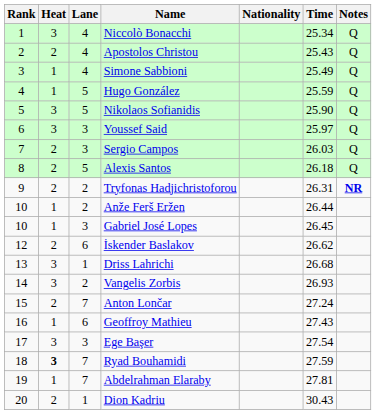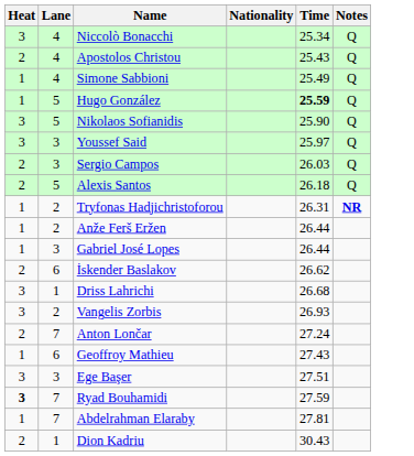- column: Rank | 1 | 2 | 3 | 4 | 5 | 6 | 7 | 8 | 9 | 10 | 10 | 12 | 13 | 14 | 15 | 16 | 17 | 18 | 19 | 20
Hugo González | Time: normal -> bold
Tryfonas Hadjichristoforou | Heat: 2 -> 1
Gabriel José Lopes | Time: 26.45 -> 26.44
Ege Başer | Time: 27.54 -> 27.51
